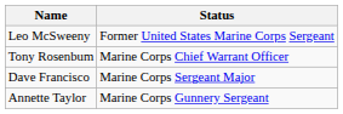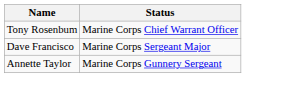- row: Leo McSweeny | Former United States Marine Corps Sergeant
